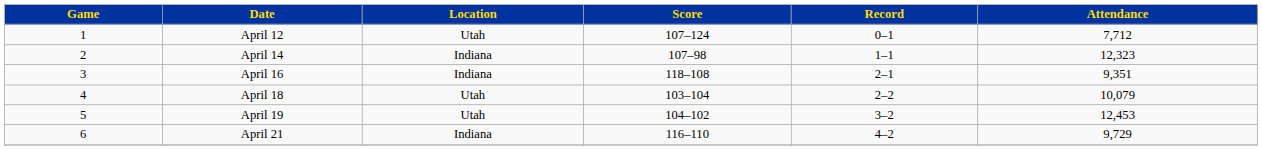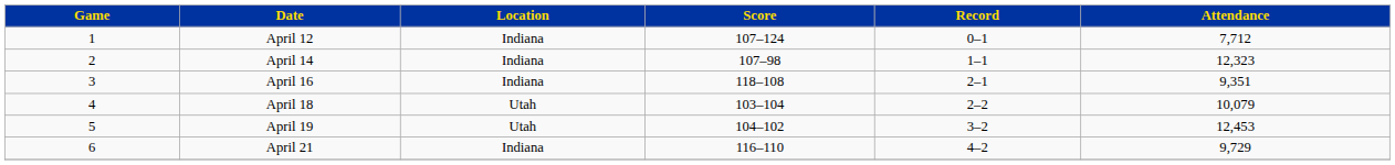April 12 | Location: Utah -> Indiana
